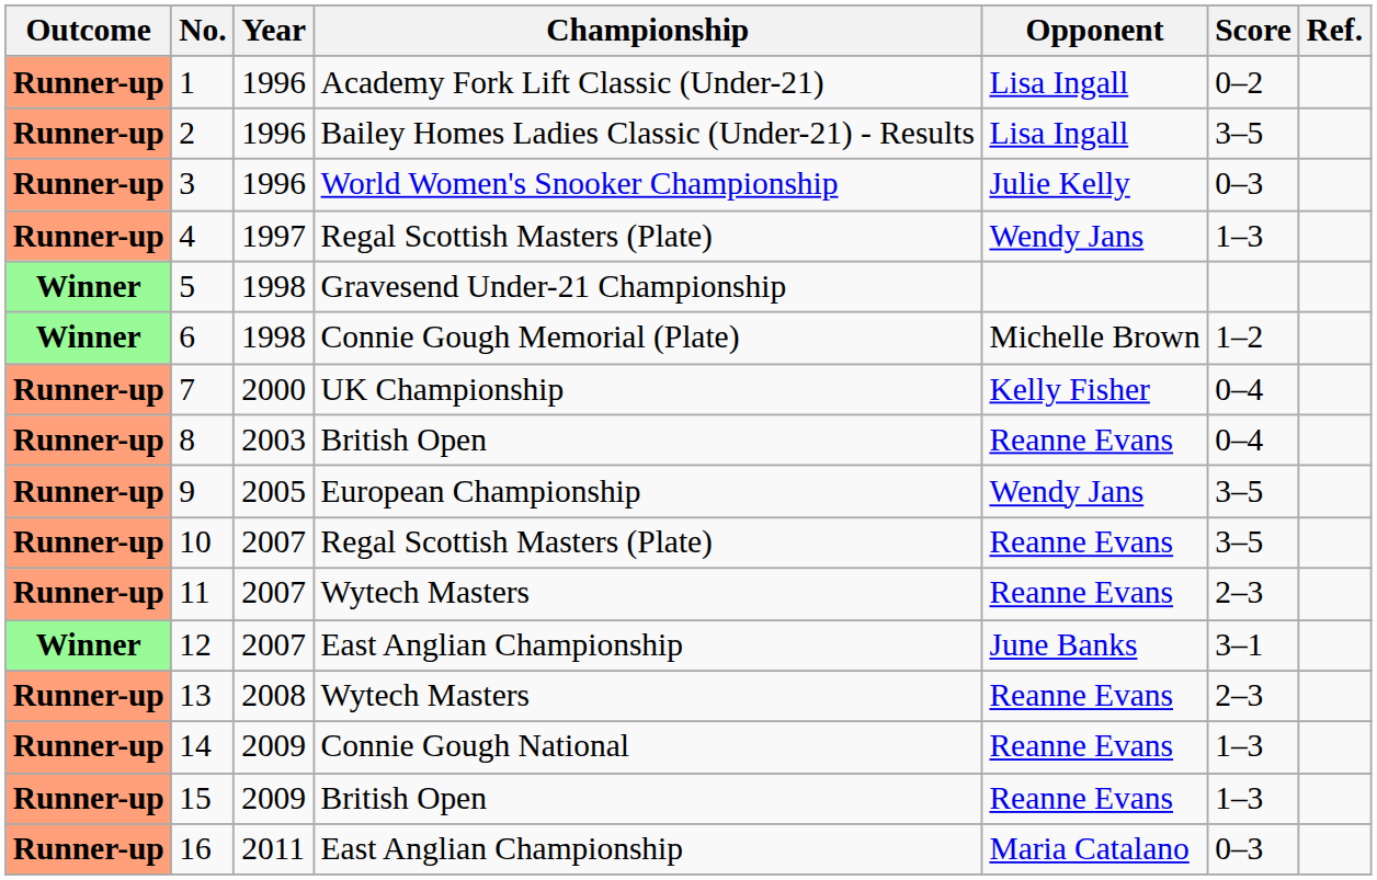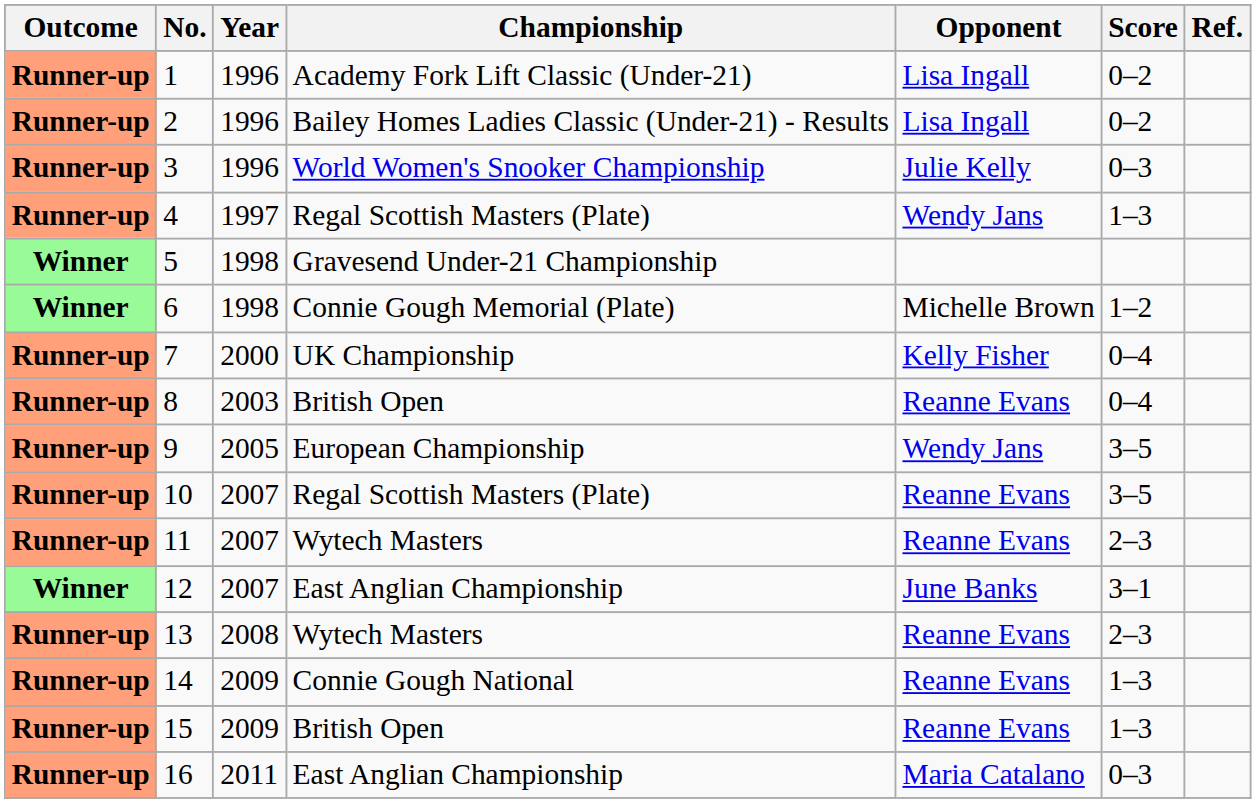2 | Score: 3–5 -> 0–2
